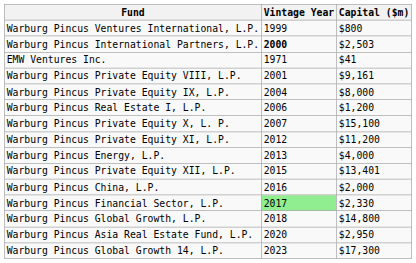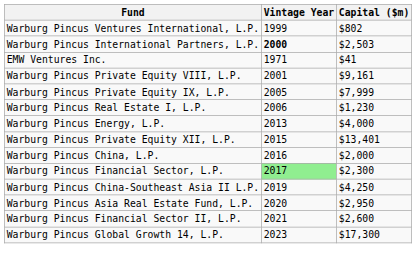Warburg Pincus Ventures International, L.P. | Capital ($m): $800 -> $802
Warburg Pincus Private Equity IX, L.P. | Vintage Year: 2004 -> 2005
Warburg Pincus Private Equity IX, L.P. | Capital ($m): $8,000 -> $7,999
Warburg Pincus Real Estate I, L.P. | Capital ($m): $1,200 -> $1,230
- row: Warburg Pincus Private Equity X, L. P. | 2007 | $15,100
- row: Warburg Pincus Private Equity XI, L.P. | 2012 | $11,200
Warburg Pincus Financial Sector, L.P. | Capital ($m): $2,330 -> $2,300
- row: Warburg Pincus Global Growth, L.P. | 2018 | $14,800
+ row: Warburg Pincus China-Southeast Asia II L.P. | 2019 | $4,250
+ row: Warburg Pincus Financial Sector II, L.P. | 2021 | $2,600
